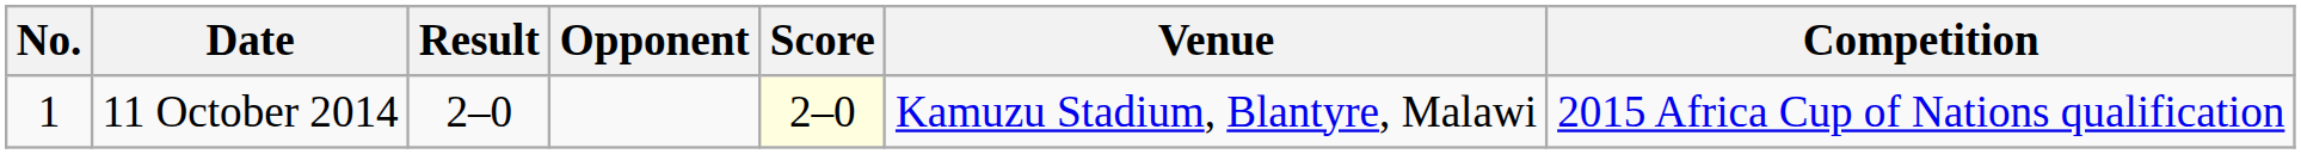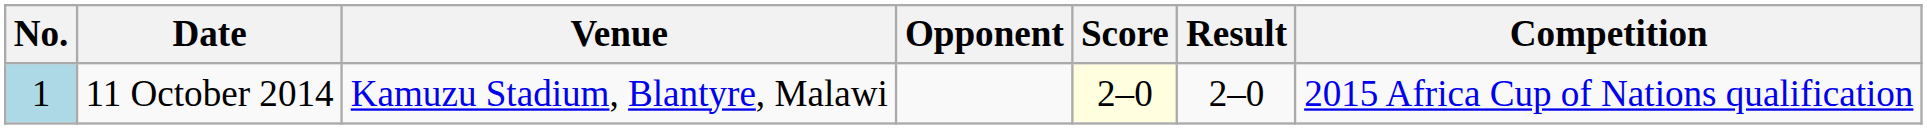columns swapped: Venue <-> Result
11 October 2014 | No.: no background -> lightblue background
